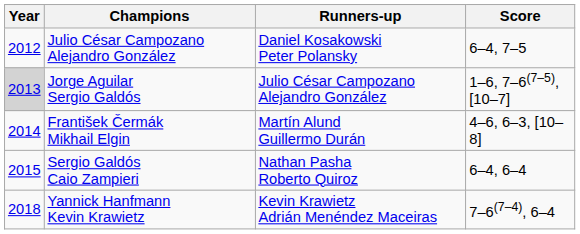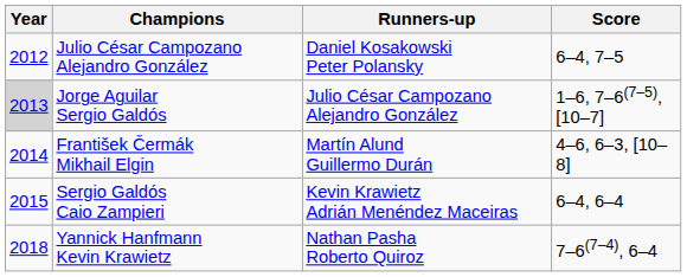Sergio Galdós Caio Zampieri | Runners-up: Nathan Pasha Roberto Quiroz -> Kevin Krawietz Adrián Menéndez Maceiras
Yannick Hanfmann Kevin Krawietz | Runners-up: Kevin Krawietz Adrián Menéndez Maceiras -> Nathan Pasha Roberto Quiroz
